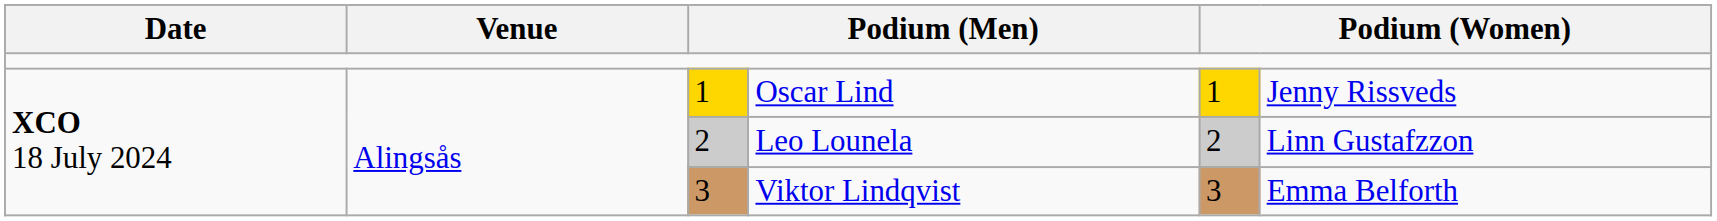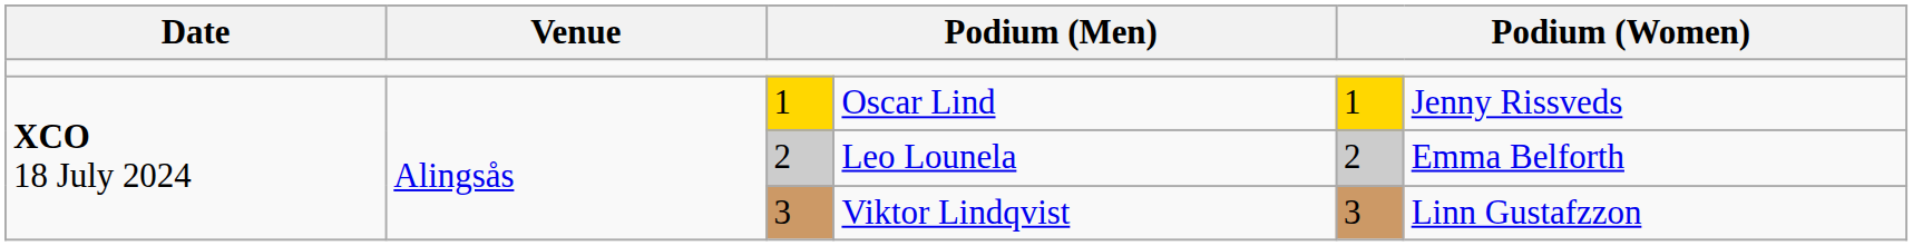Leo Lounela | column 6: Linn Gustafzzon -> Emma Belforth
Viktor Lindqvist | column 6: Emma Belforth -> Linn Gustafzzon
